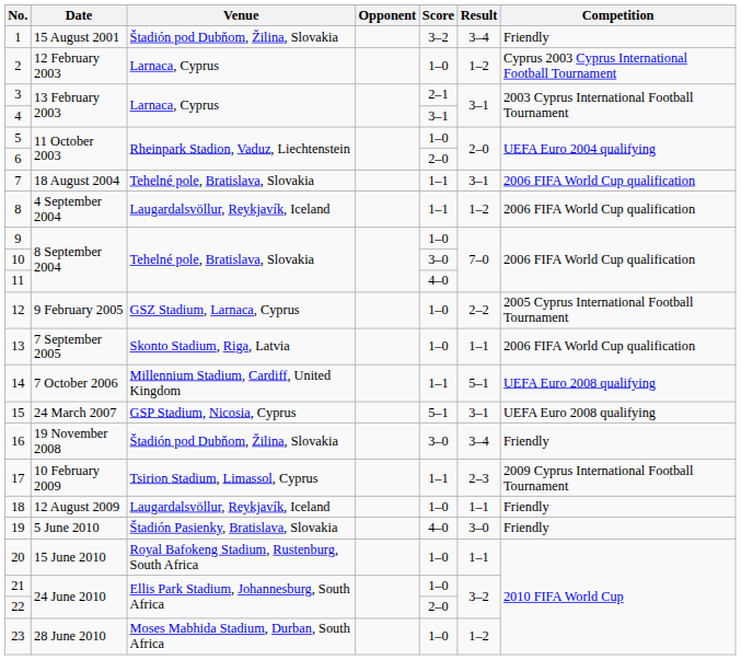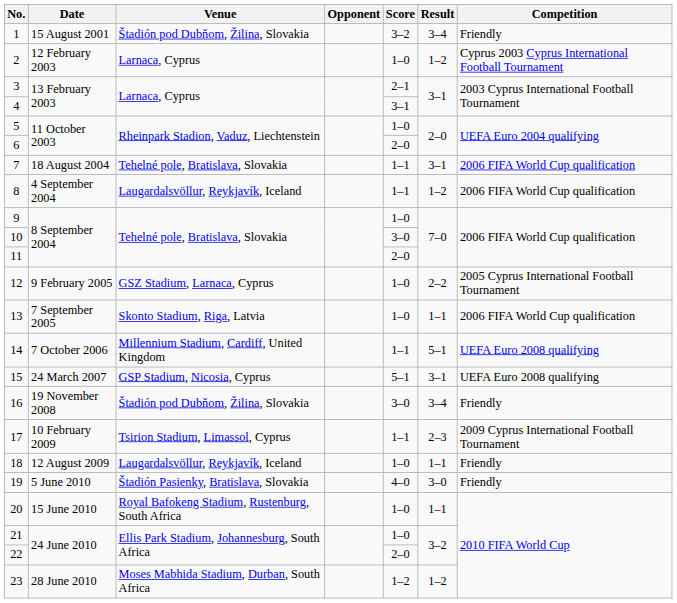11 | Score: 4–0 -> 2–0
23 | Score: 1–0 -> 1–2
